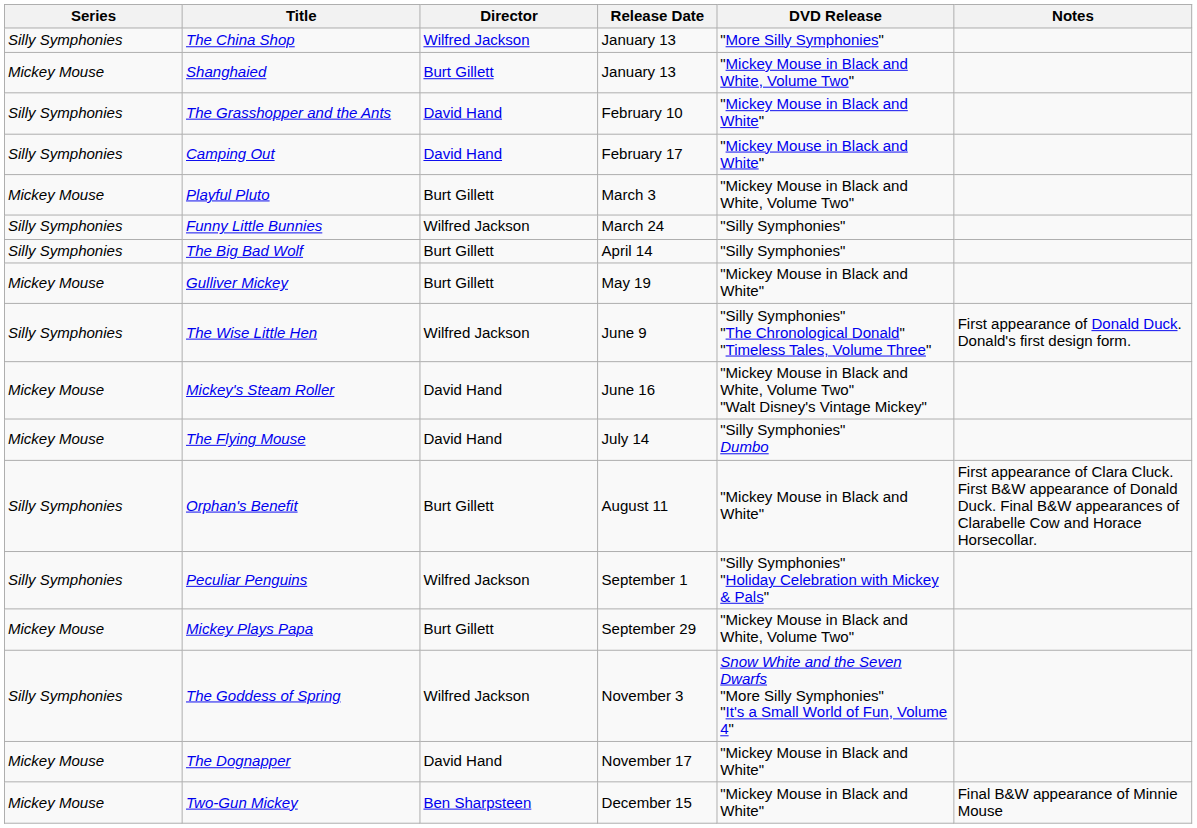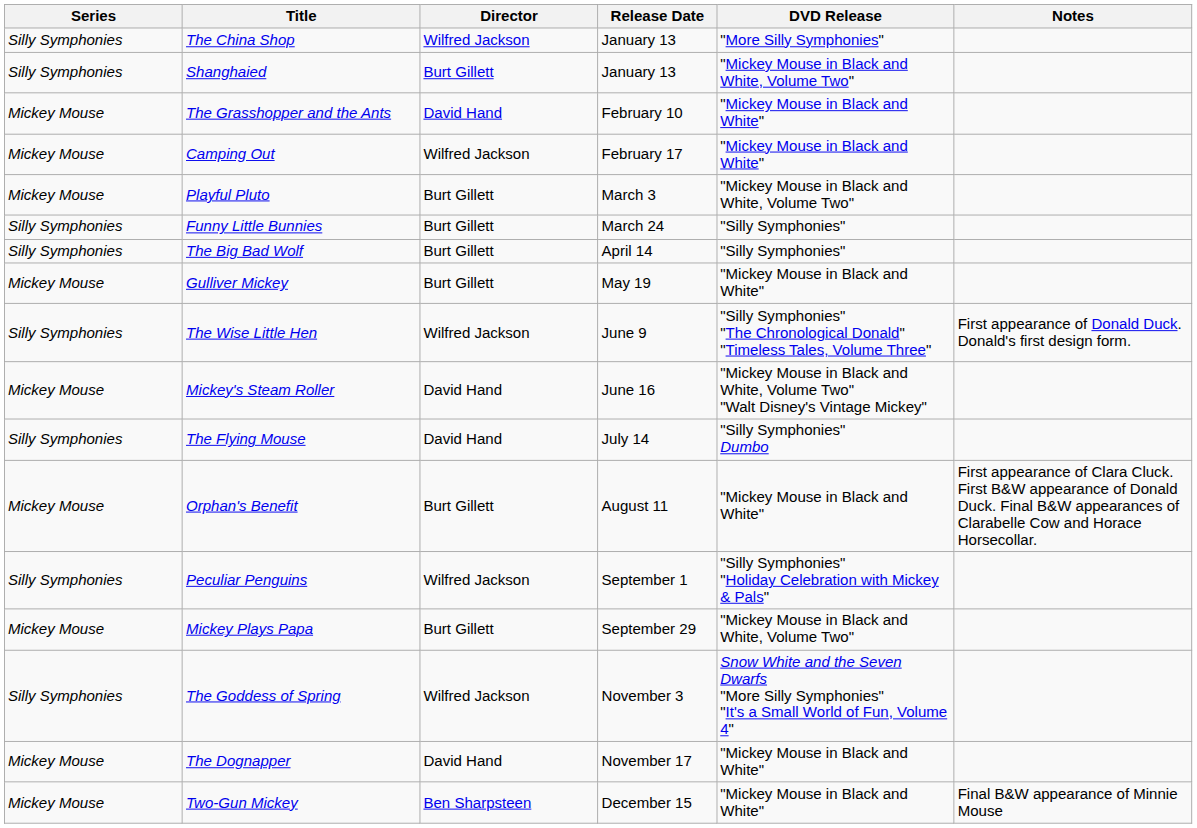Shanghaied | Series: Mickey Mouse -> Silly Symphonies
The Grasshopper and the Ants | Series: Silly Symphonies -> Mickey Mouse
Camping Out | Series: Silly Symphonies -> Mickey Mouse
Camping Out | Director: David Hand -> Wilfred Jackson
Funny Little Bunnies | Director: Wilfred Jackson -> Burt Gillett
The Flying Mouse | Series: Mickey Mouse -> Silly Symphonies
Orphan's Benefit | Series: Silly Symphonies -> Mickey Mouse
